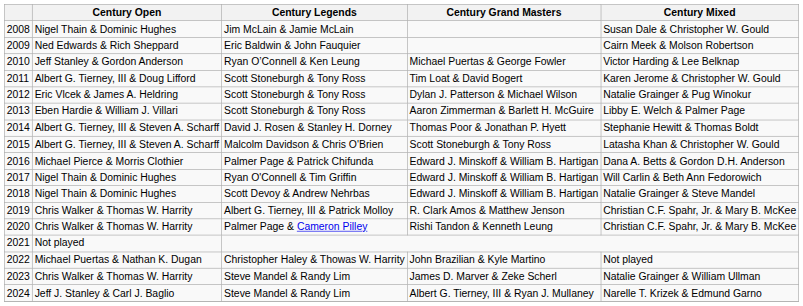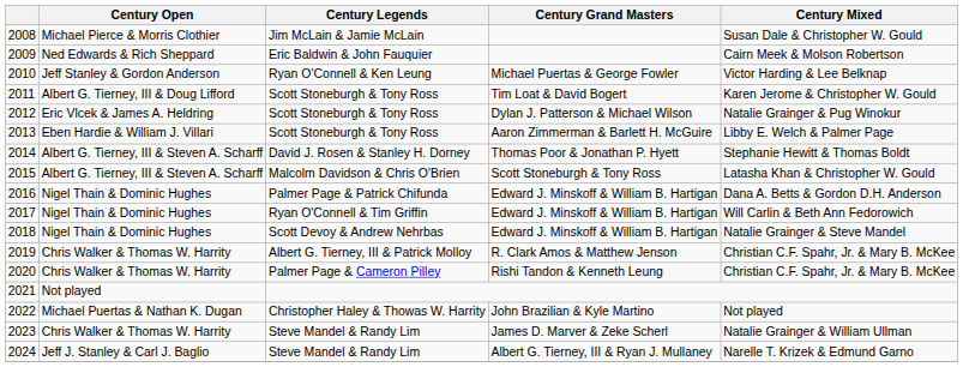2008 | Century Open: Nigel Thain & Dominic Hughes -> Michael Pierce & Morris Clothier
2016 | Century Open: Michael Pierce & Morris Clothier -> Nigel Thain & Dominic Hughes
